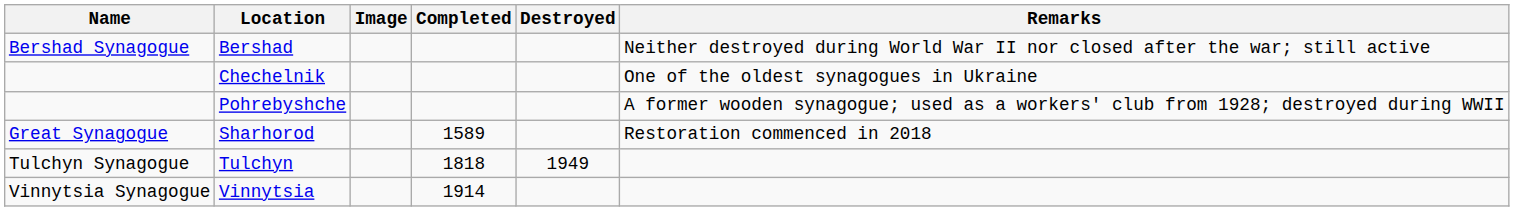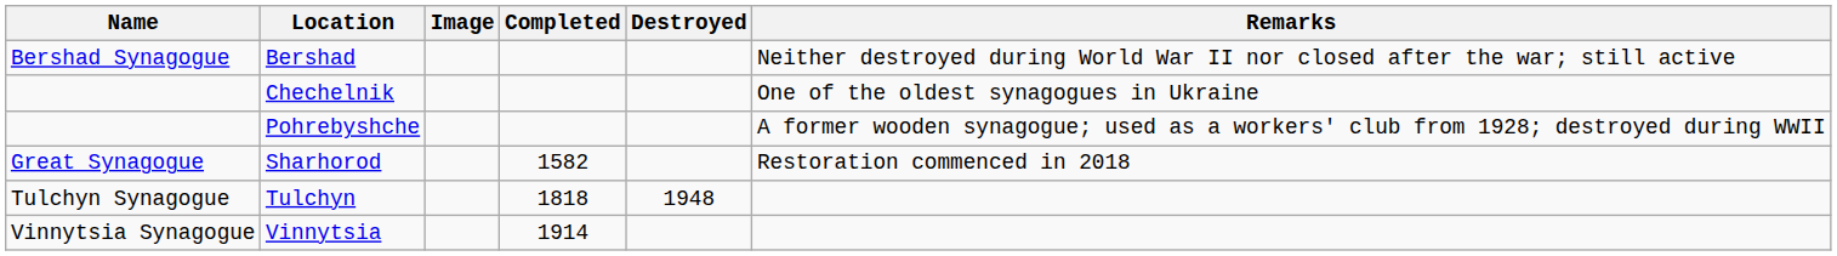Sharhorod | Completed: 1589 -> 1582
Tulchyn | Destroyed: 1949 -> 1948
